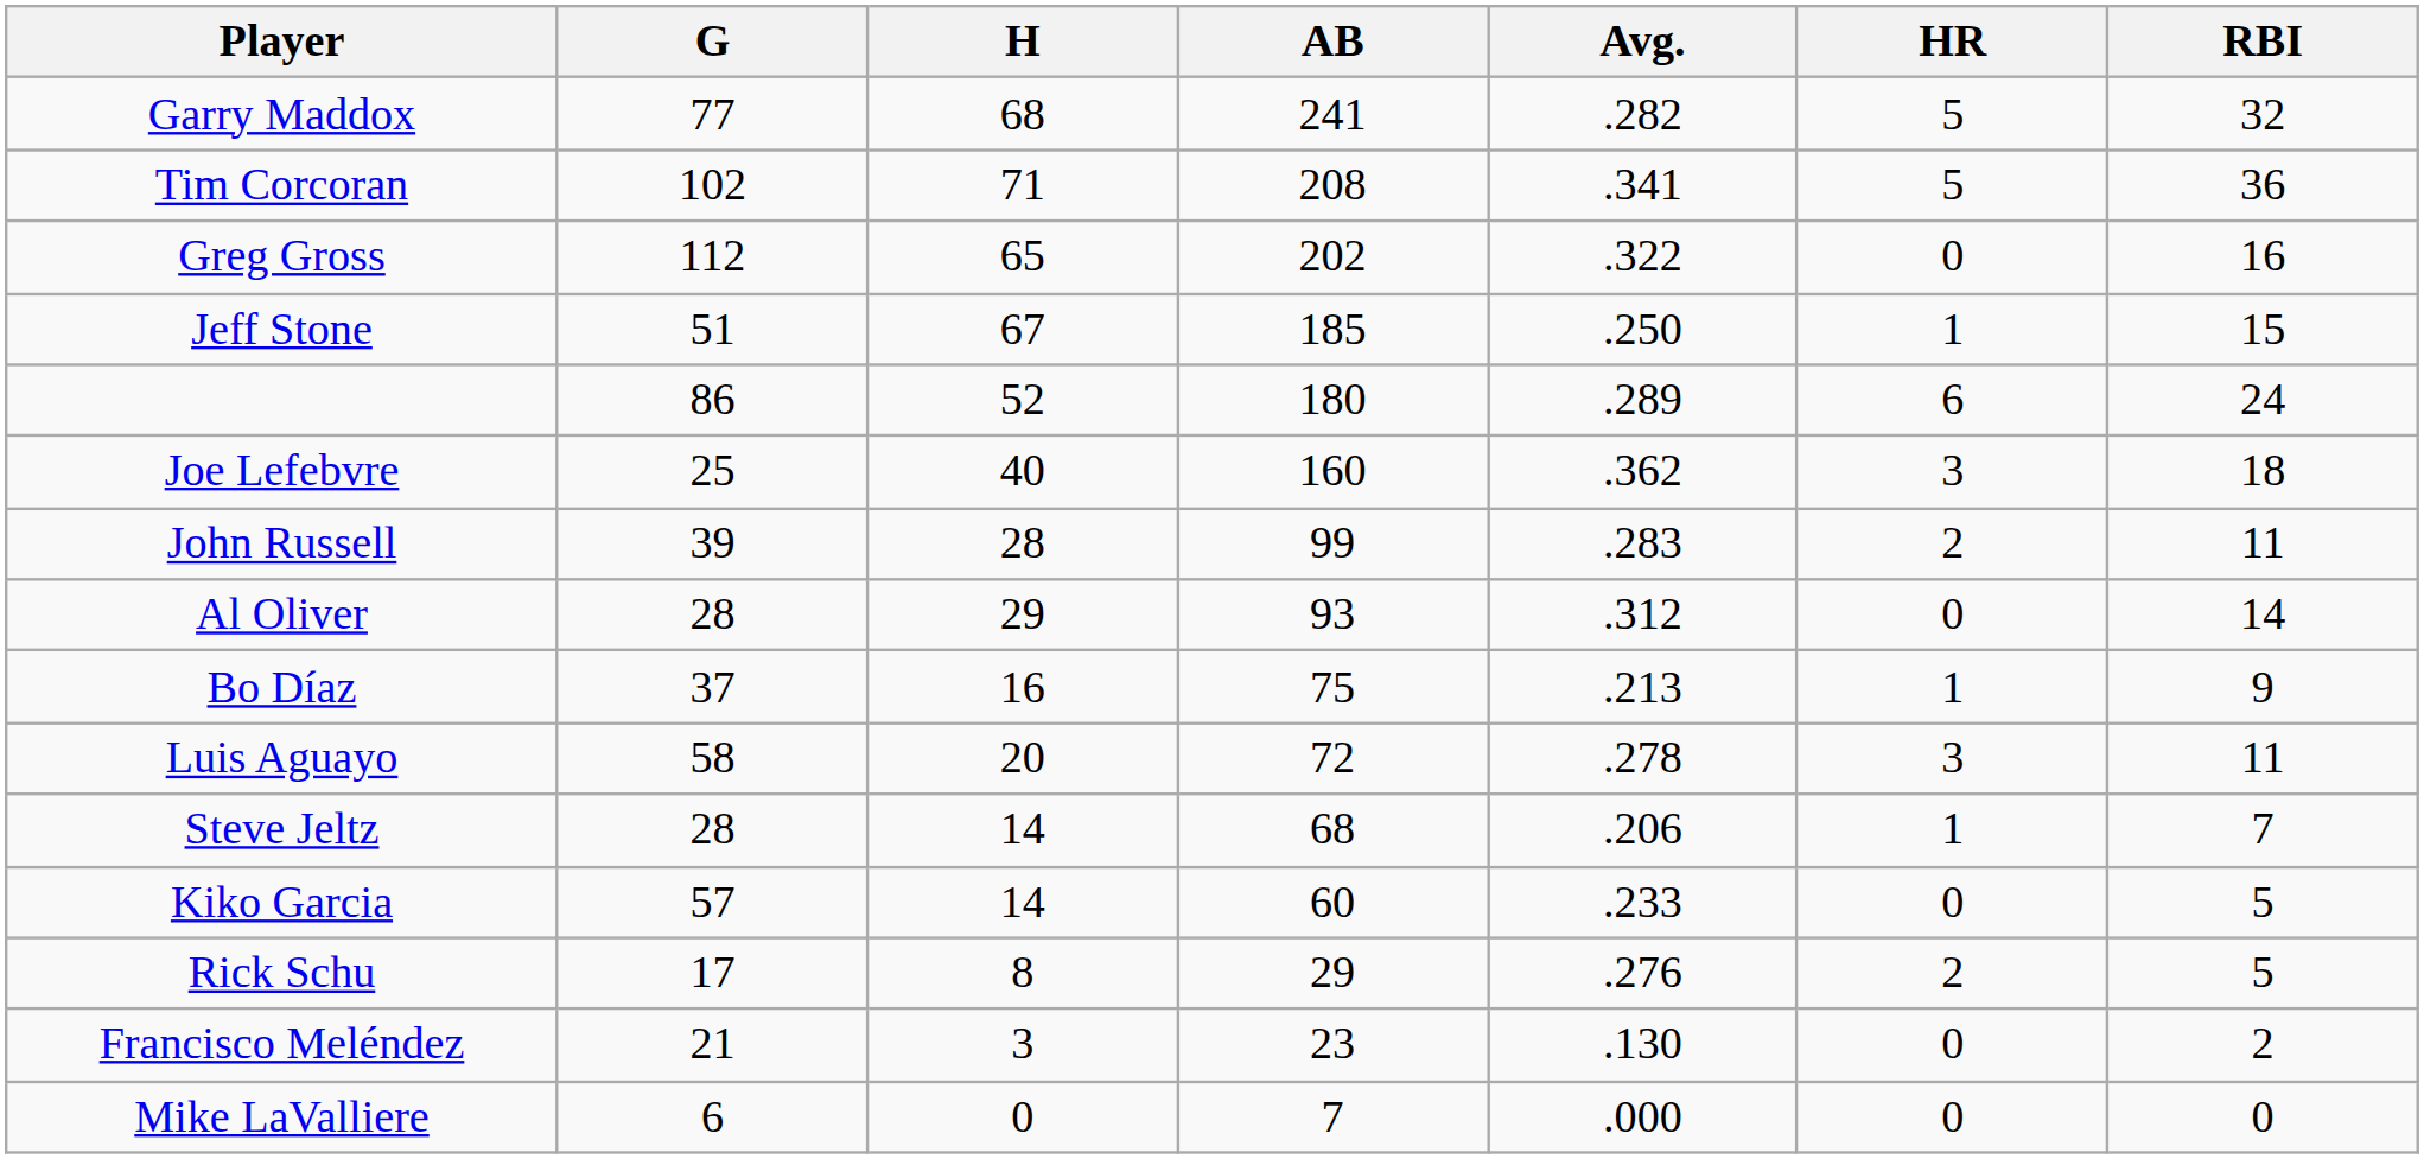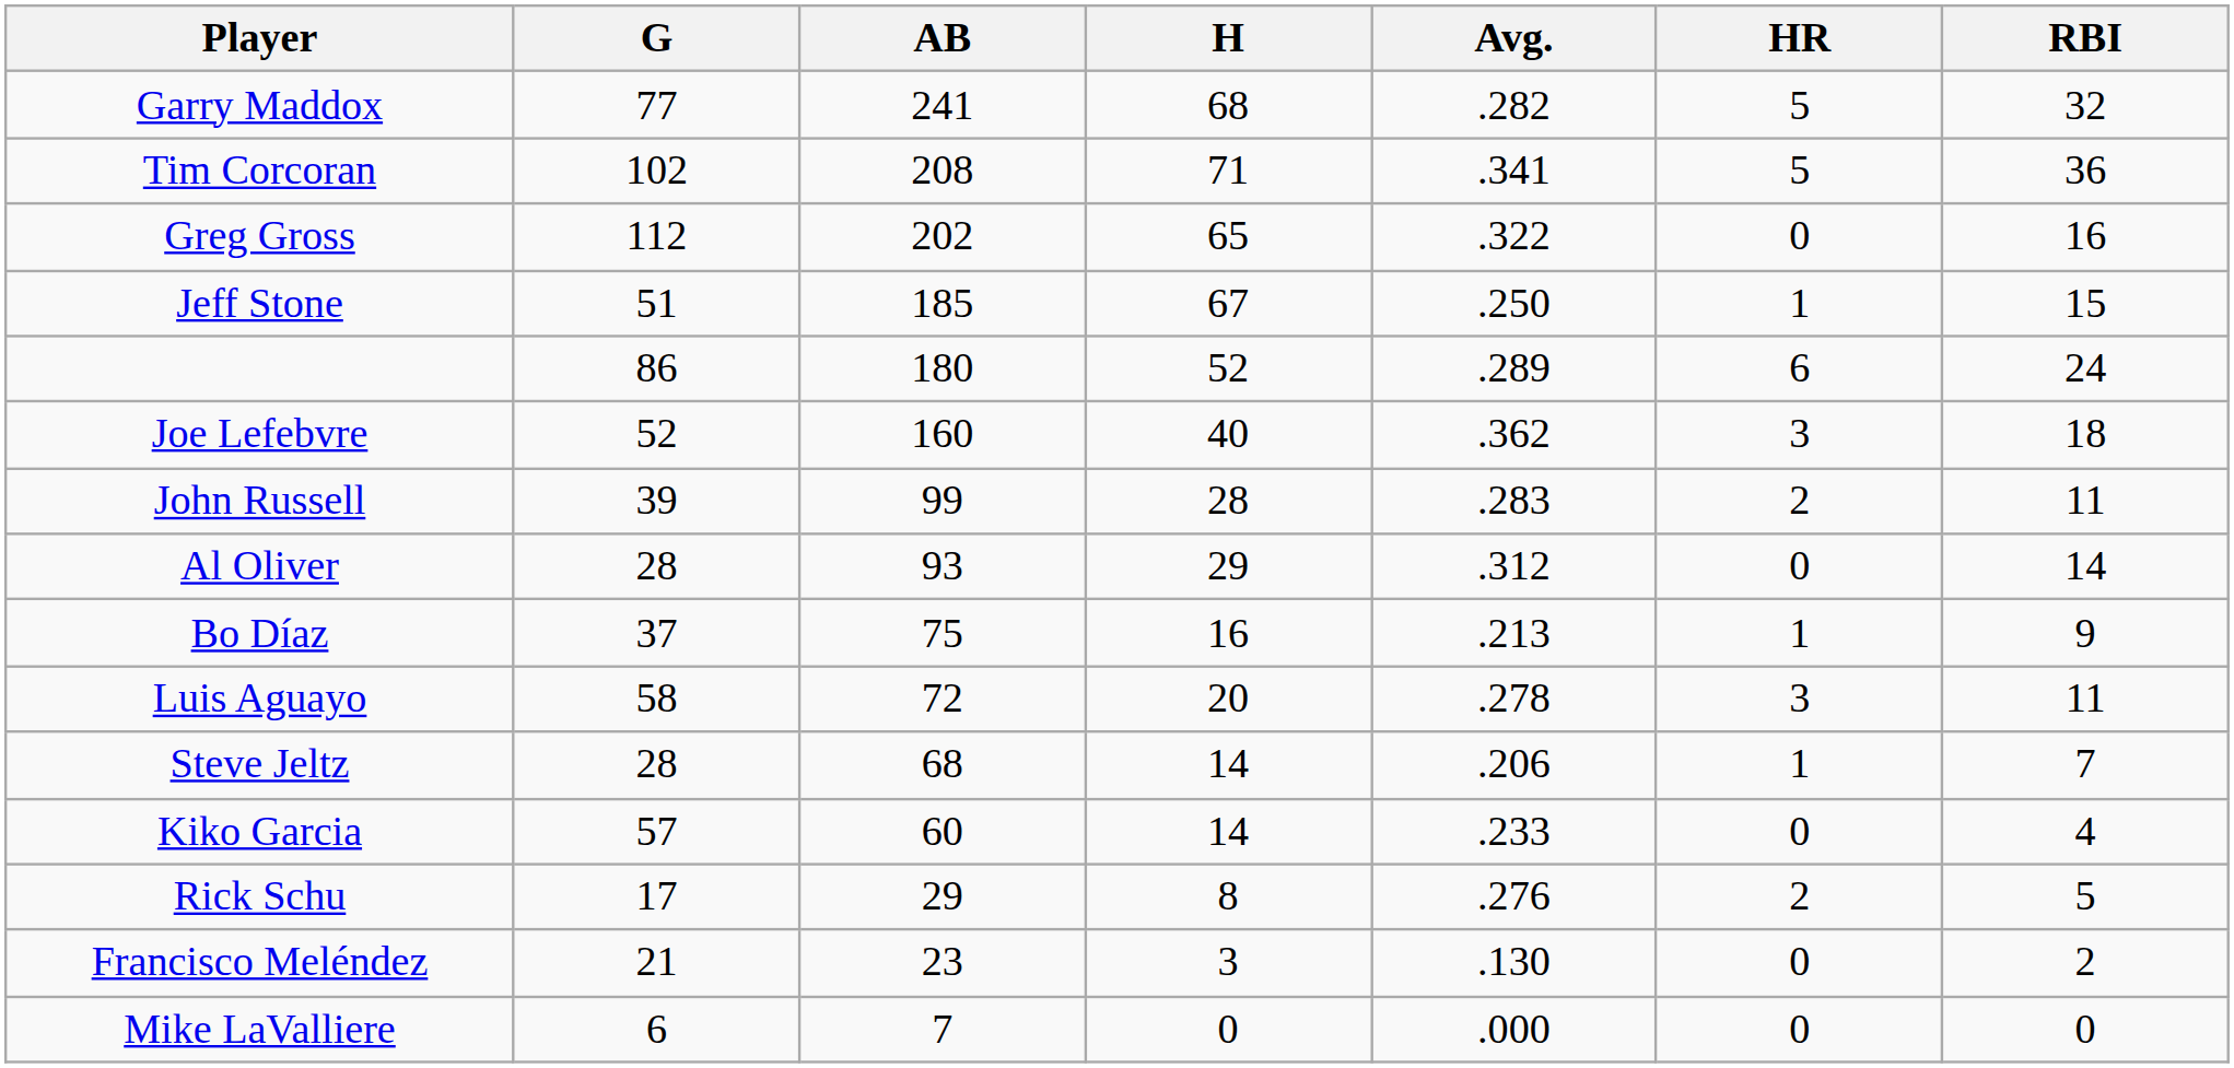columns swapped: AB <-> H
Joe Lefebvre | G: 25 -> 52
Kiko Garcia | RBI: 5 -> 4
